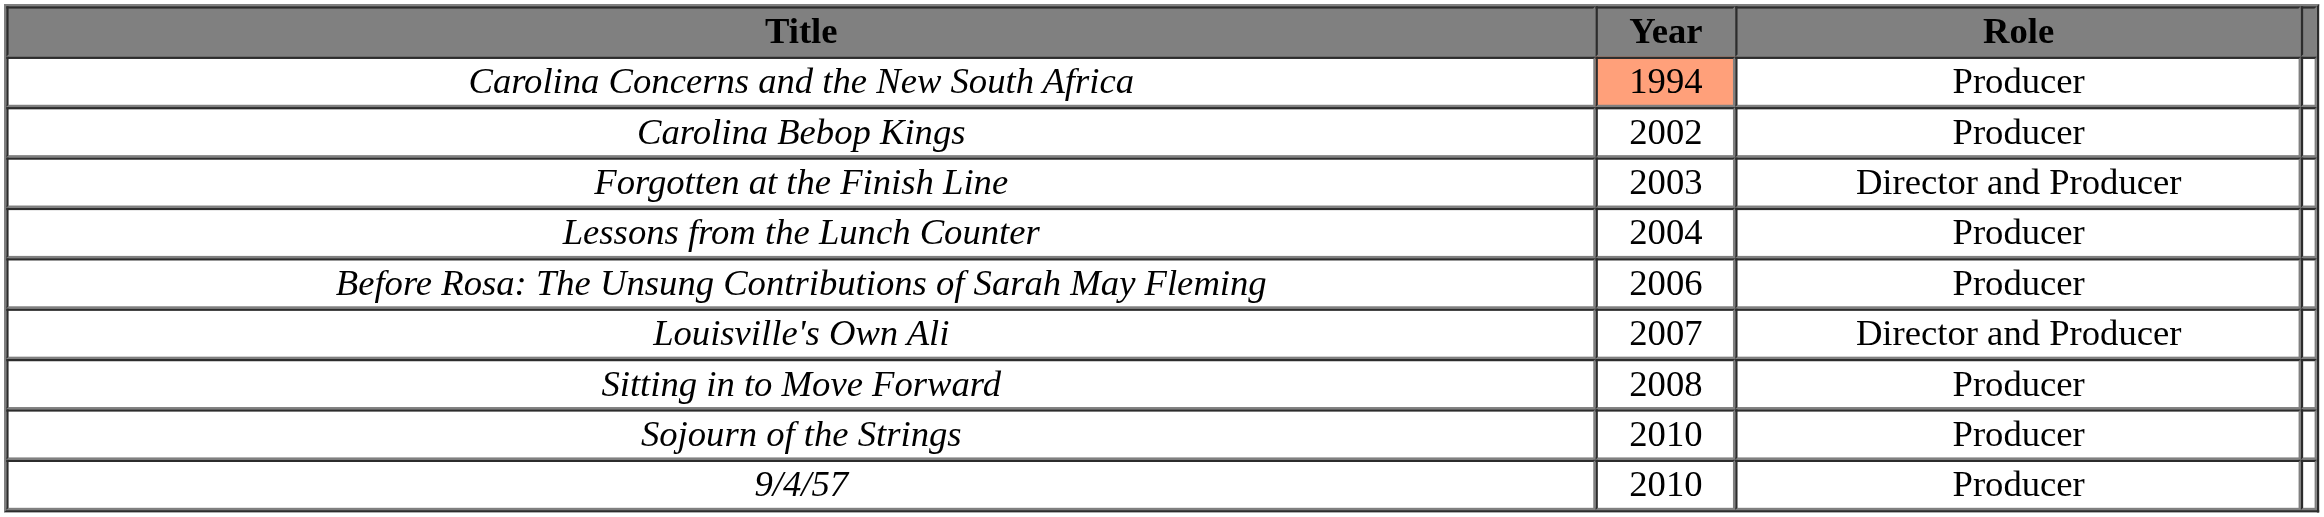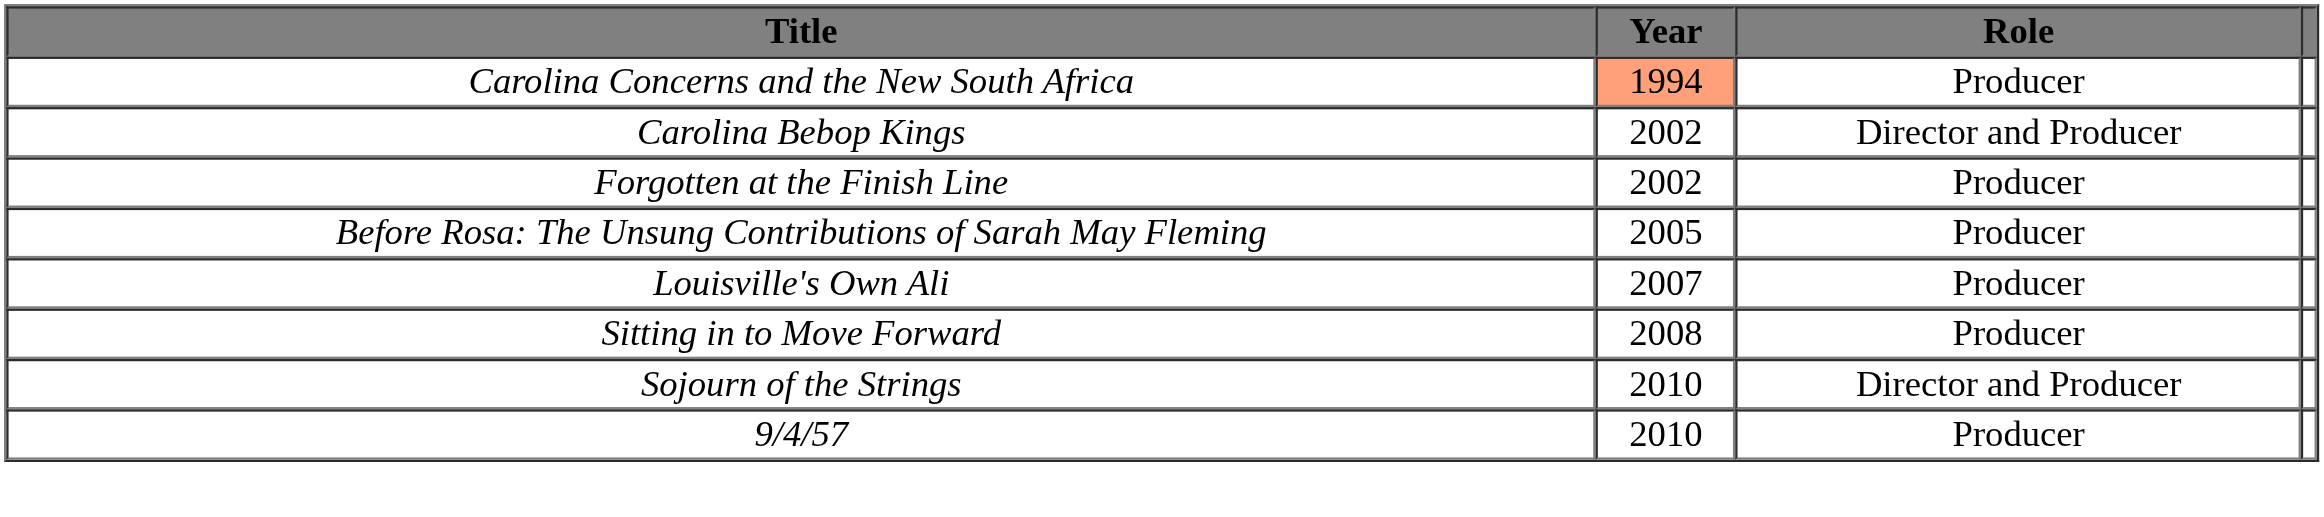Carolina Bebop Kings | Role: Producer -> Director and Producer
Forgotten at the Finish Line | Year: 2003 -> 2002
Forgotten at the Finish Line | Role: Director and Producer -> Producer
- row: Lessons from the Lunch Counter | 2004 | Producer
Before Rosa: The Unsung Contributions of Sarah May Fleming | Year: 2006 -> 2005
Louisville's Own Ali | Role: Director and Producer -> Producer
Sojourn of the Strings | Role: Producer -> Director and Producer
